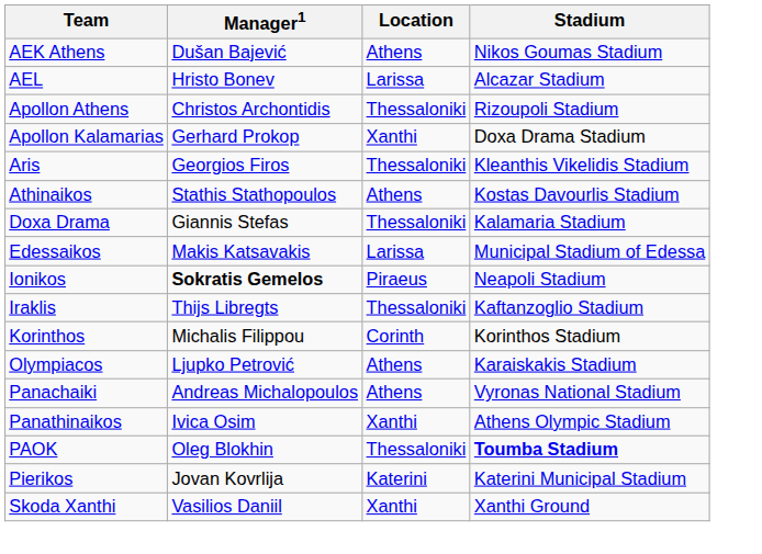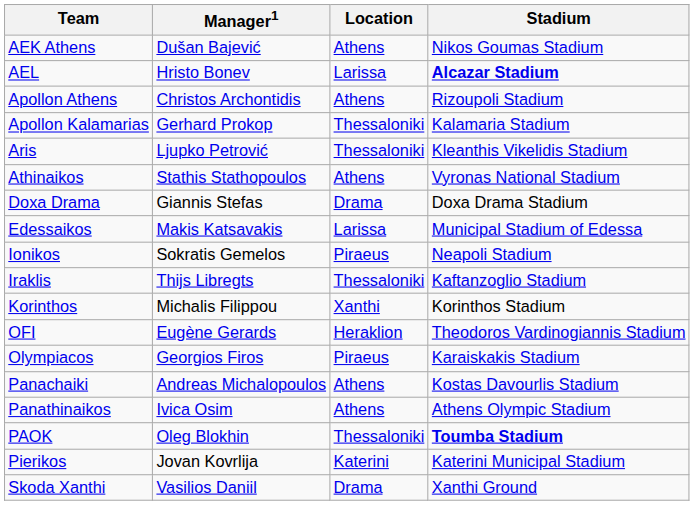AEL | Stadium: normal -> bold
Apollon Athens | Location: Thessaloniki -> Athens
Apollon Kalamarias | Location: Xanthi -> Thessaloniki
Apollon Kalamarias | Stadium: Doxa Drama Stadium -> Kalamaria Stadium
Aris | Manager1: Georgios Firos -> Ljupko Petrović
Athinaikos | Stadium: Kostas Davourlis Stadium -> Vyronas National Stadium
Doxa Drama | Location: Thessaloniki -> Drama
Doxa Drama | Stadium: Kalamaria Stadium -> Doxa Drama Stadium
Ionikos | Manager1: bold -> normal
Korinthos | Location: Corinth -> Xanthi
+ row: OFI | Eugène Gerards | Heraklion | Theodoros Vardinogiannis Stadium
Olympiacos | Manager1: Ljupko Petrović -> Georgios Firos
Olympiacos | Location: Athens -> Piraeus
Panachaiki | Stadium: Vyronas National Stadium -> Kostas Davourlis Stadium
Panathinaikos | Location: Xanthi -> Athens
Skoda Xanthi | Location: Xanthi -> Drama
